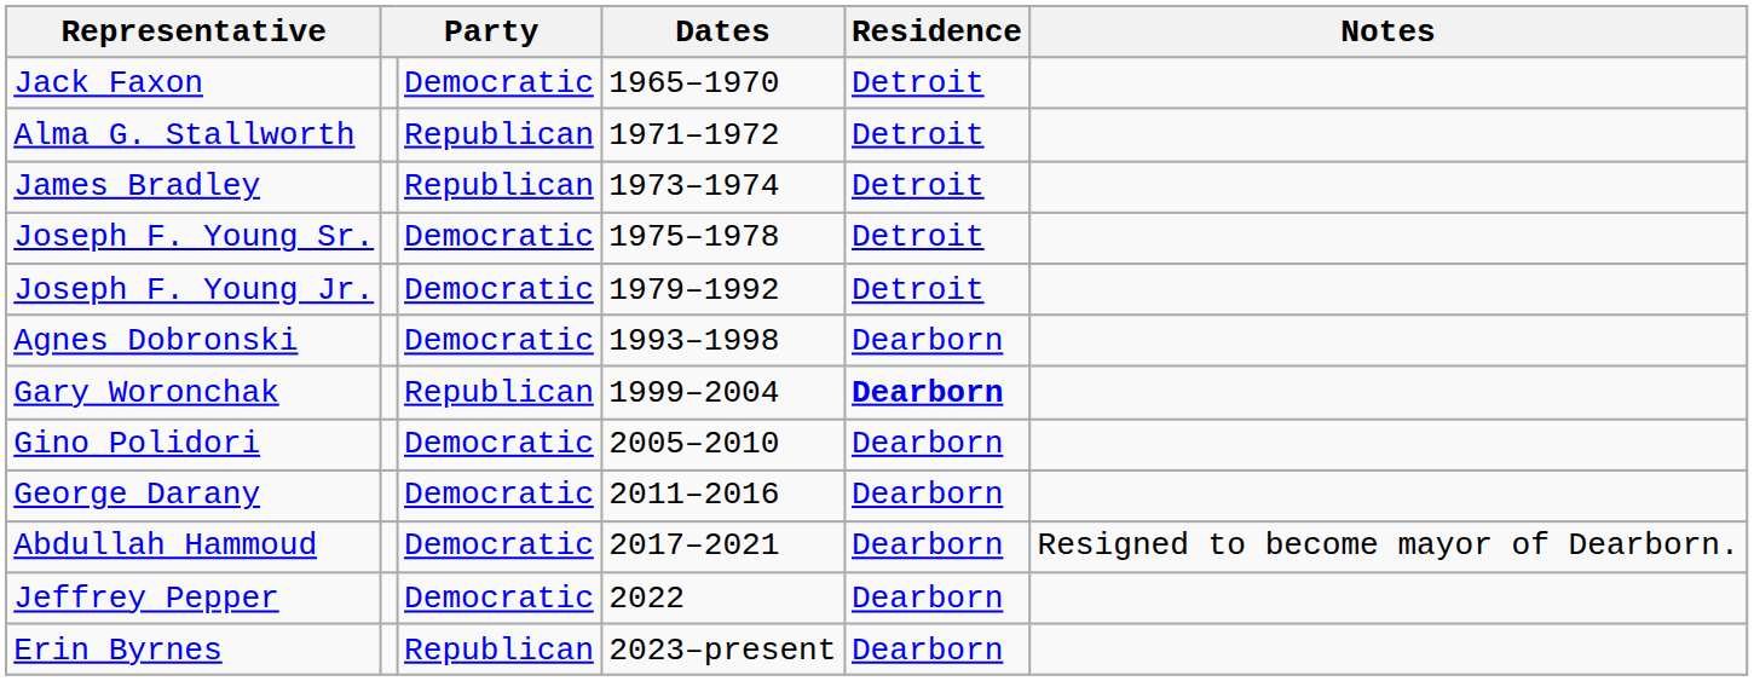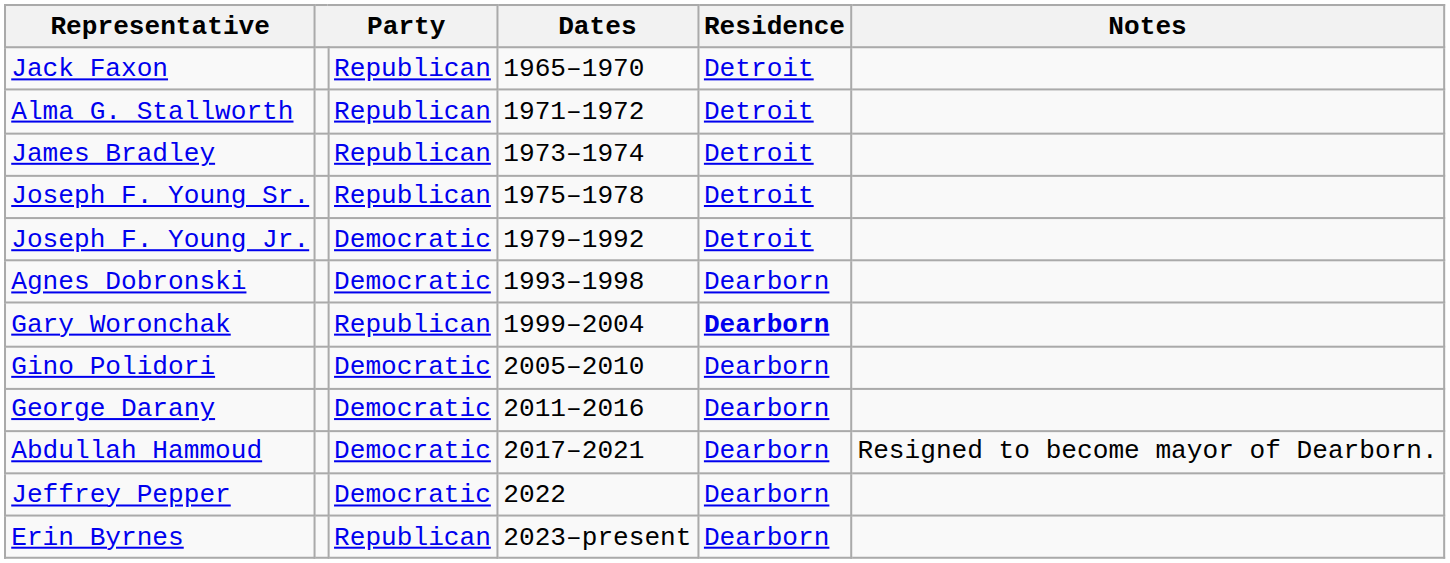Jack Faxon | column 3: Democratic -> Republican
Joseph F. Young Sr. | column 3: Democratic -> Republican
